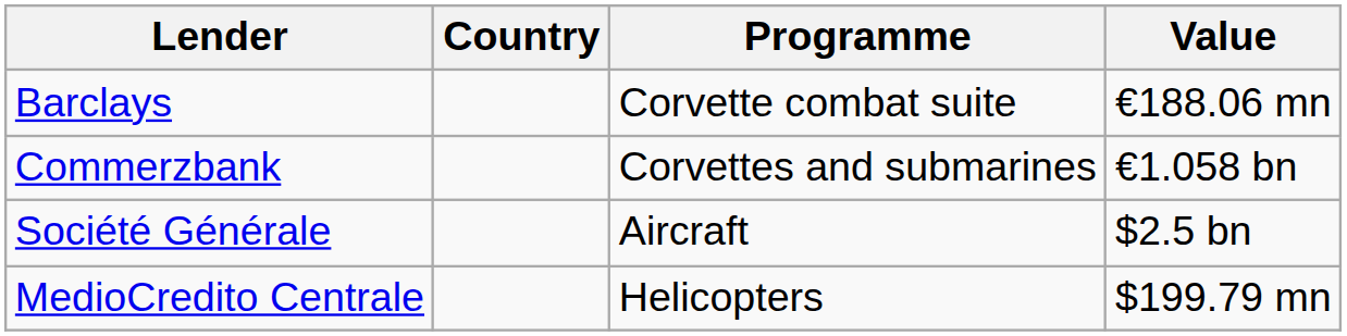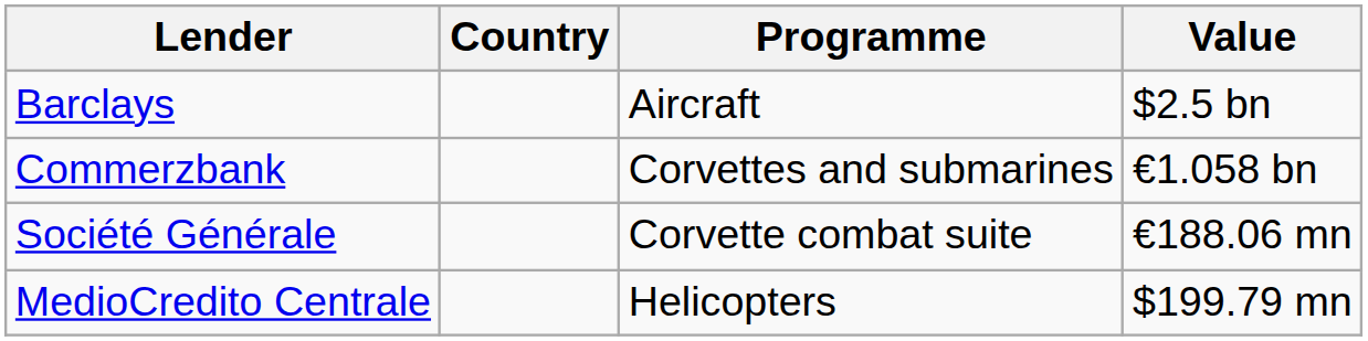Barclays | Programme: Corvette combat suite -> Aircraft
Barclays | Value: €188.06 mn -> $2.5 bn
Société Générale | Programme: Aircraft -> Corvette combat suite
Société Générale | Value: $2.5 bn -> €188.06 mn
